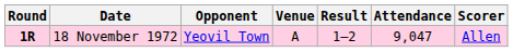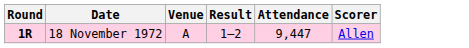- column: Opponent | Yeovil Town
18 November 1972 | Attendance: 9,047 -> 9,447
